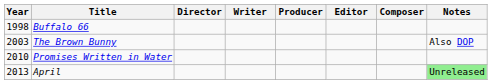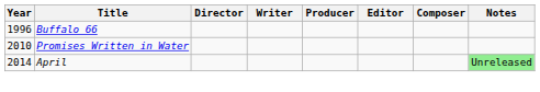Buffalo 66 | Year: 1998 -> 1996
- row: 2003 | The Brown Bunny | Also DOP
April | Year: 2013 -> 2014
